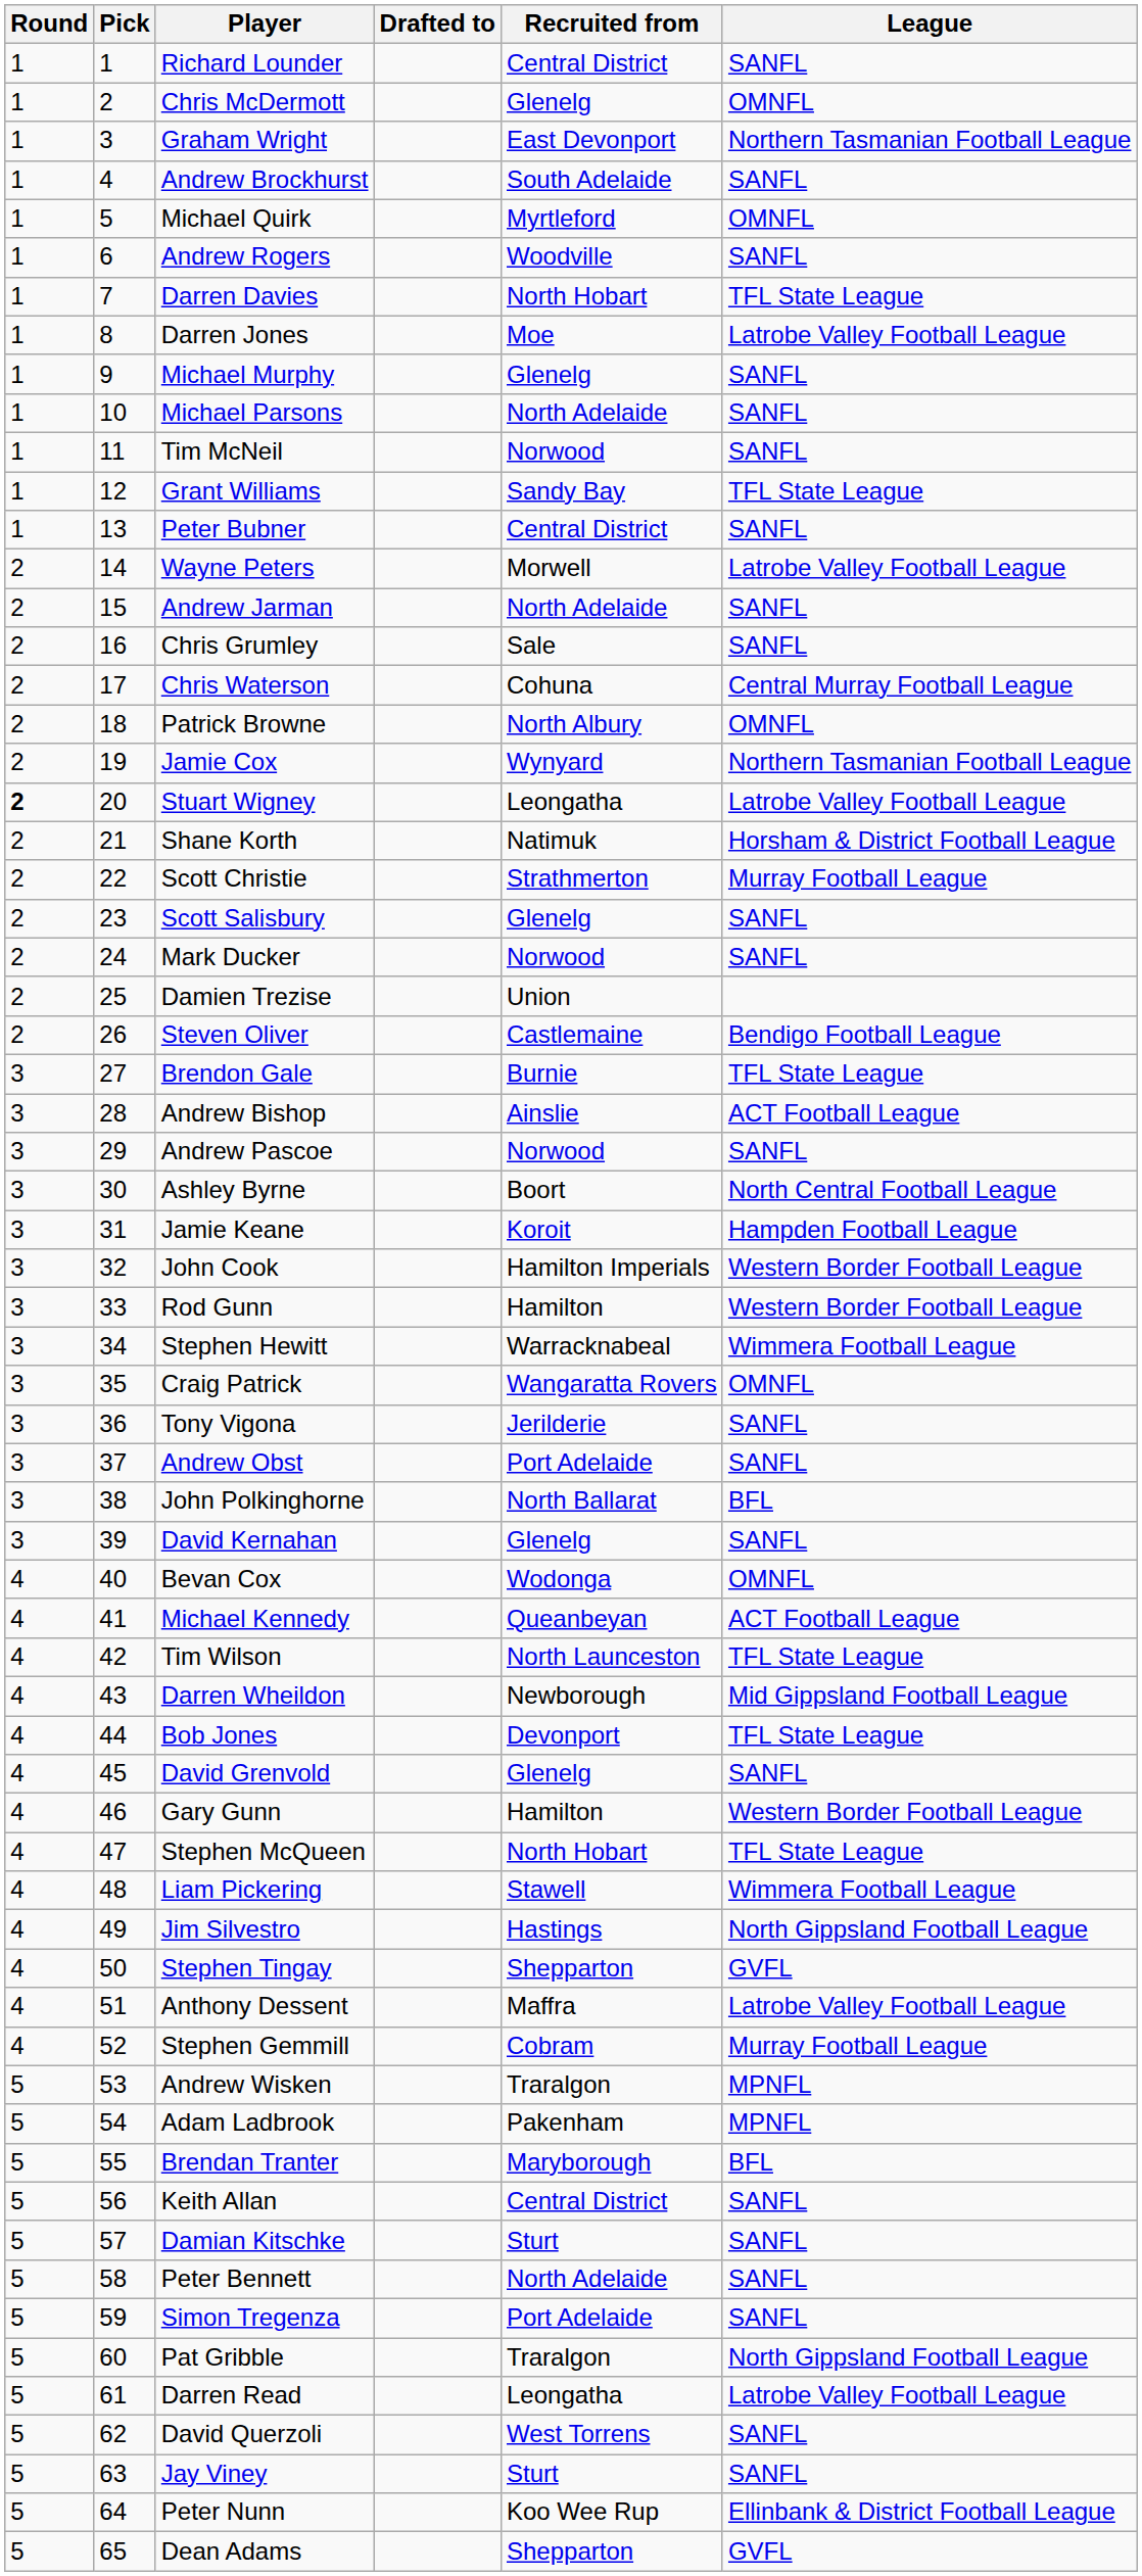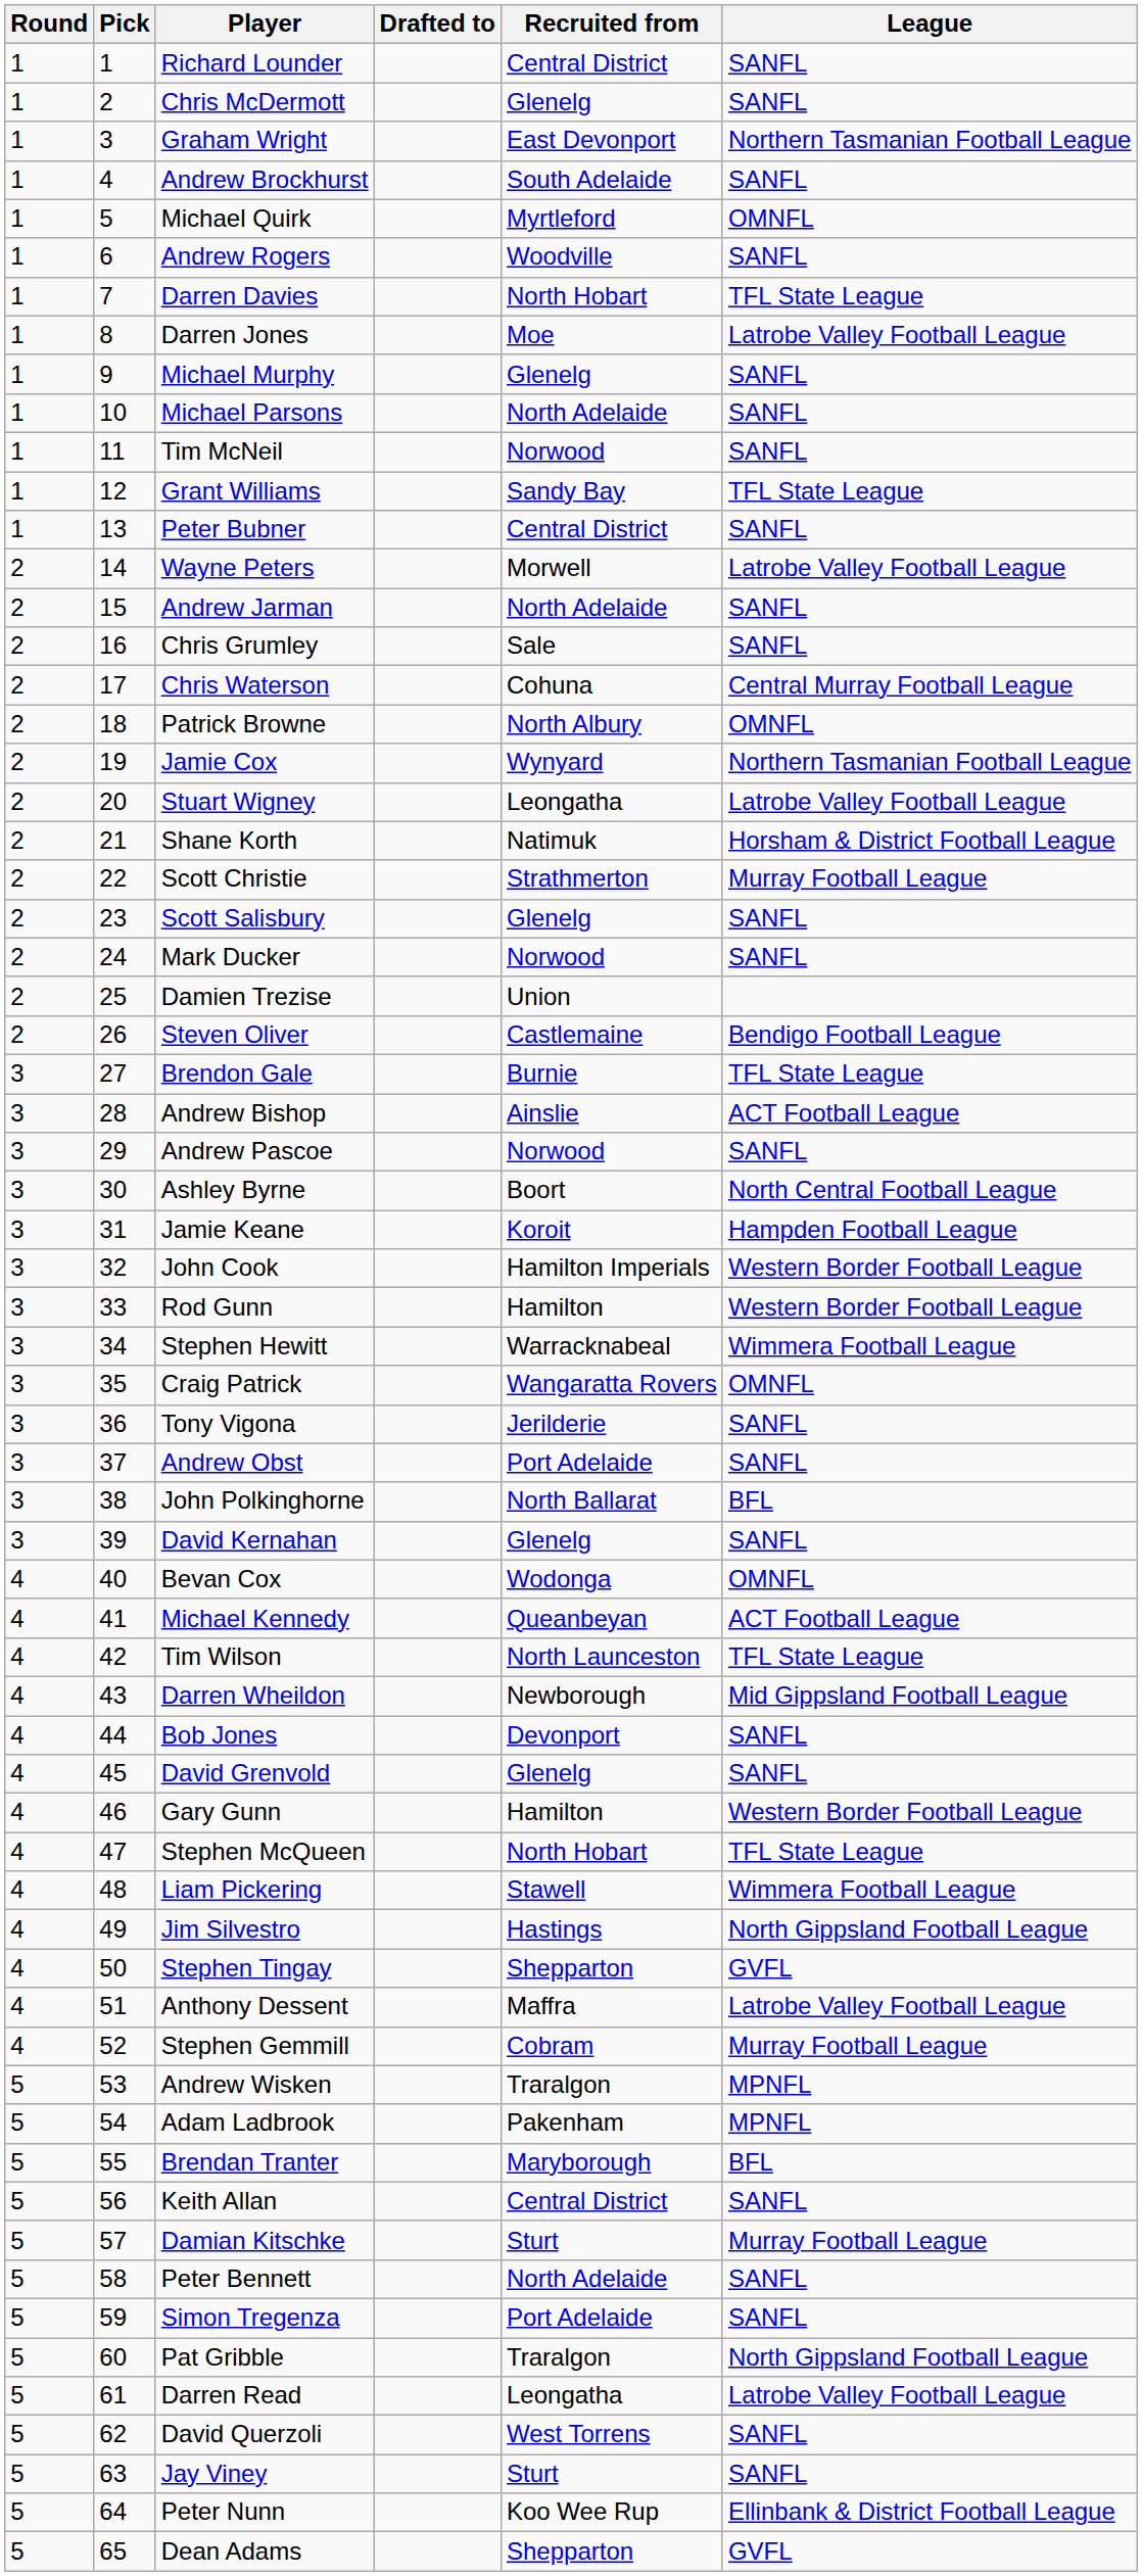Chris McDermott | League: OMNFL -> SANFL
Stuart Wigney | Round: bold -> normal
Bob Jones | League: TFL State League -> SANFL
Damian Kitschke | League: SANFL -> Murray Football League
